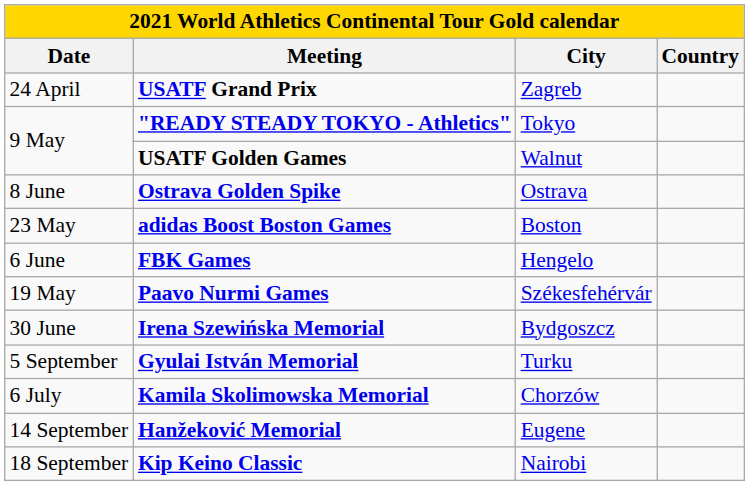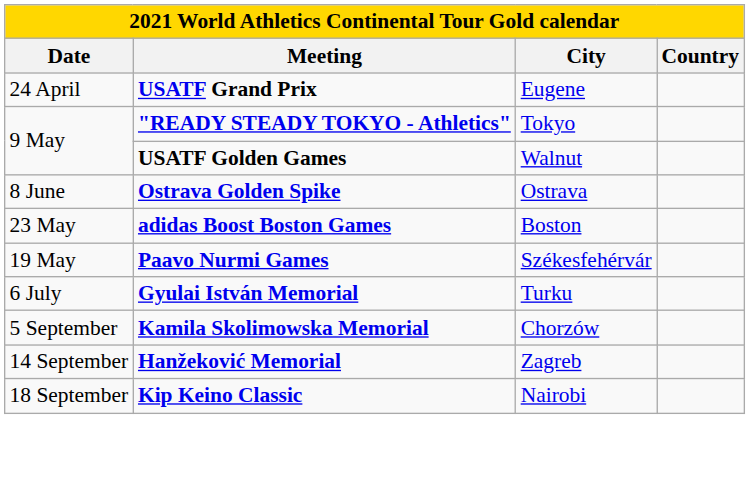USATF Grand Prix | City: Zagreb -> Eugene
- row: 6 June | FBK Games | Hengelo
- row: 30 June | Irena Szewińska Memorial | Bydgoszcz
Gyulai István Memorial | Date: 5 September -> 6 July
Kamila Skolimowska Memorial | Date: 6 July -> 5 September
Hanžeković Memorial | City: Eugene -> Zagreb
